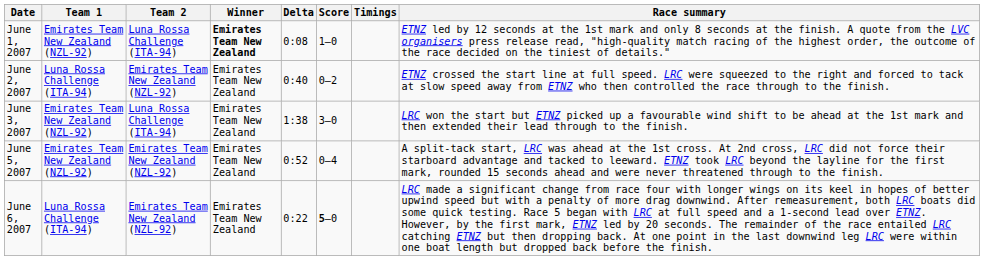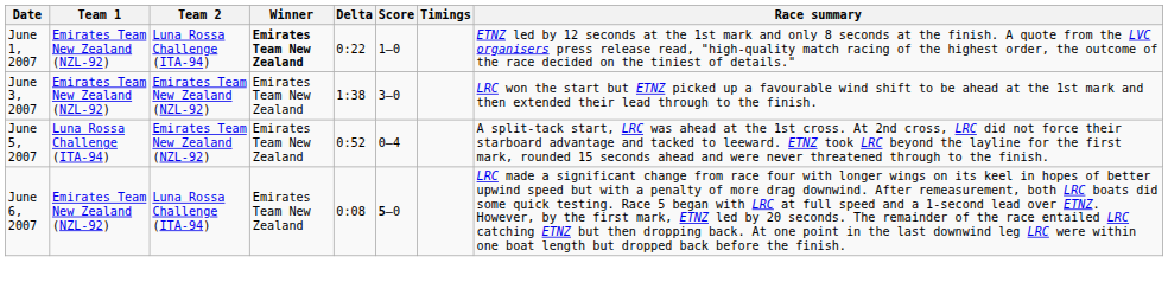June 1, 2007 | Delta: 0:08 -> 0:22
- row: June 2, 2007 | Luna Rossa Challenge (ITA-94) | Emirates Team New Zealand (NZL-92) | Emirates Team New Zealand | 0:40 | 0–2 | ETNZ crossed the start line at full speed. LRC were squeezed to the right and forced to tack at slow speed away from ETNZ who then controlled the race through to the finish.
June 3, 2007 | Team 2: Luna Rossa Challenge (ITA-94) -> Emirates Team New Zealand (NZL-92)
June 5, 2007 | Team 1: Emirates Team New Zealand (NZL-92) -> Luna Rossa Challenge (ITA-94)
June 6, 2007 | Team 1: Luna Rossa Challenge (ITA-94) -> Emirates Team New Zealand (NZL-92)
June 6, 2007 | Team 2: Emirates Team New Zealand (NZL-92) -> Luna Rossa Challenge (ITA-94)
June 6, 2007 | Delta: 0:22 -> 0:08
